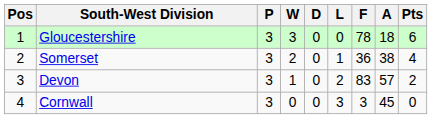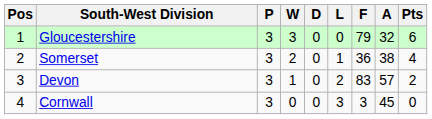Gloucestershire | F: 78 -> 79
Gloucestershire | A: 18 -> 32
